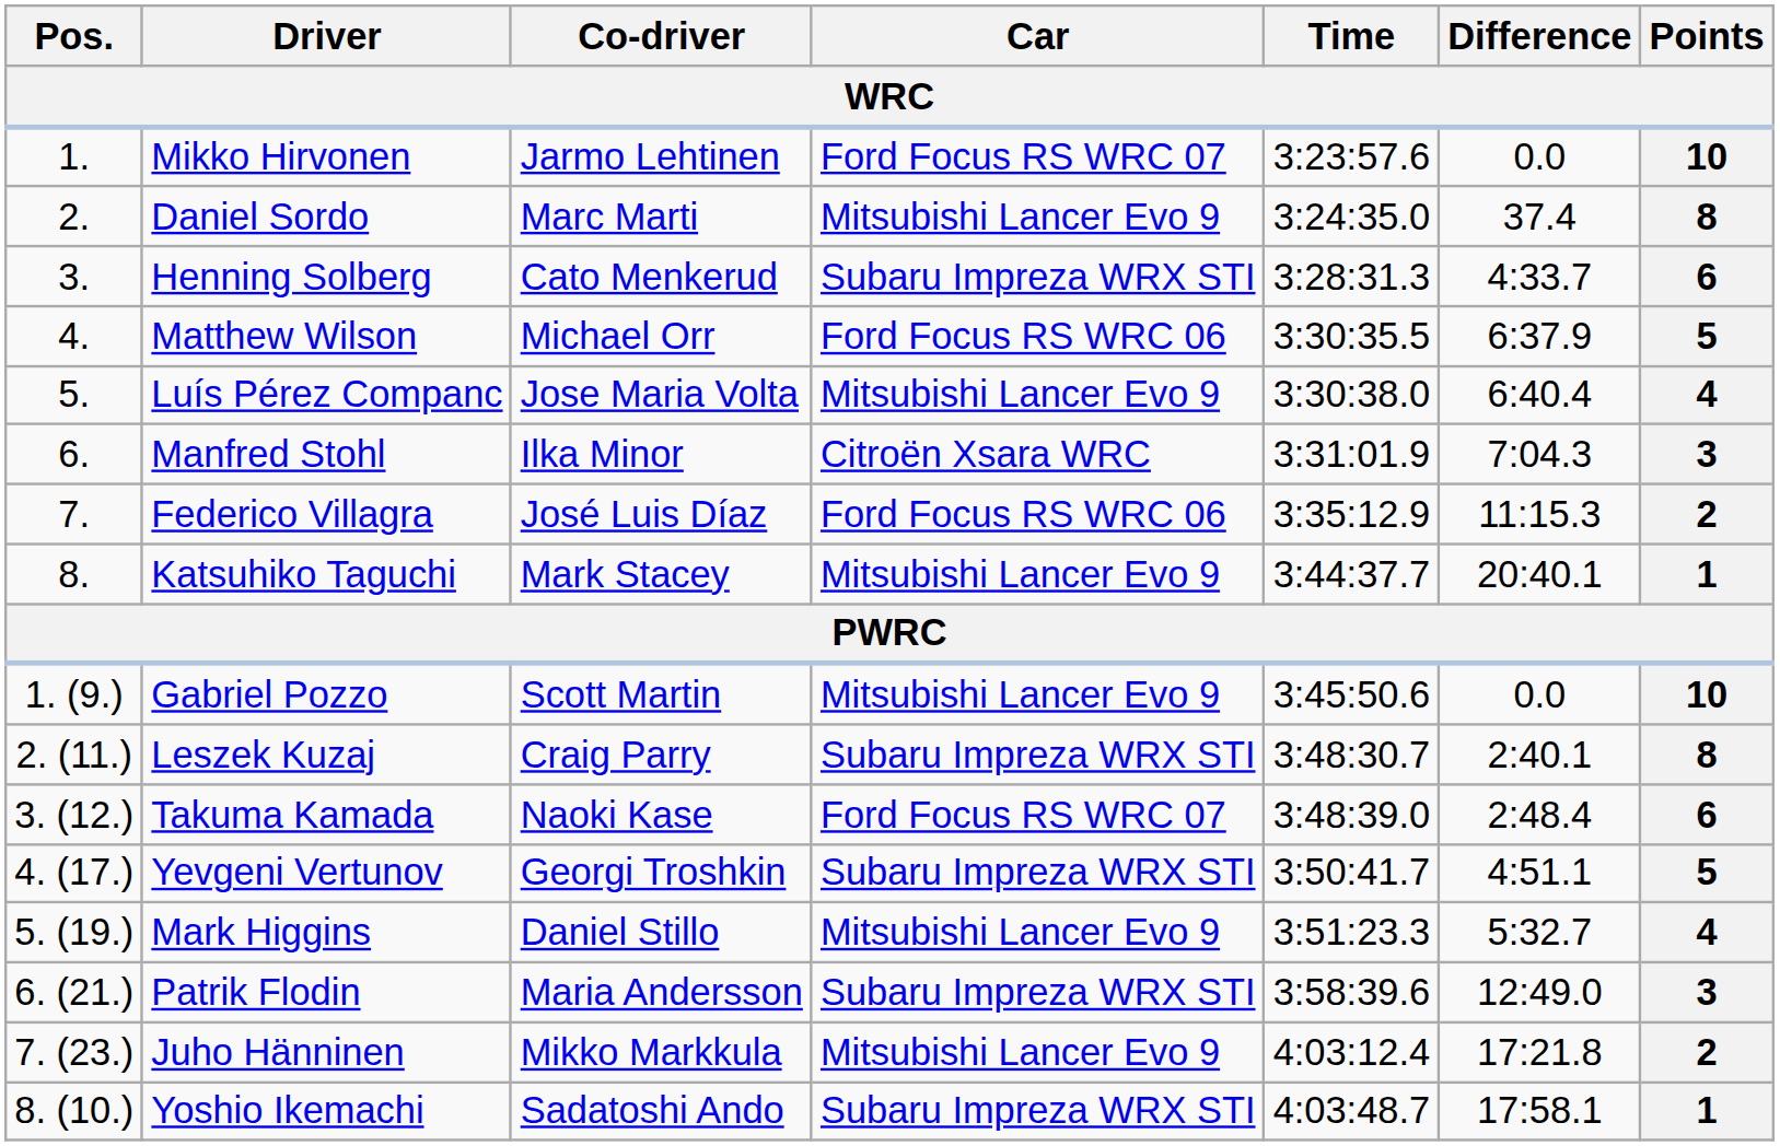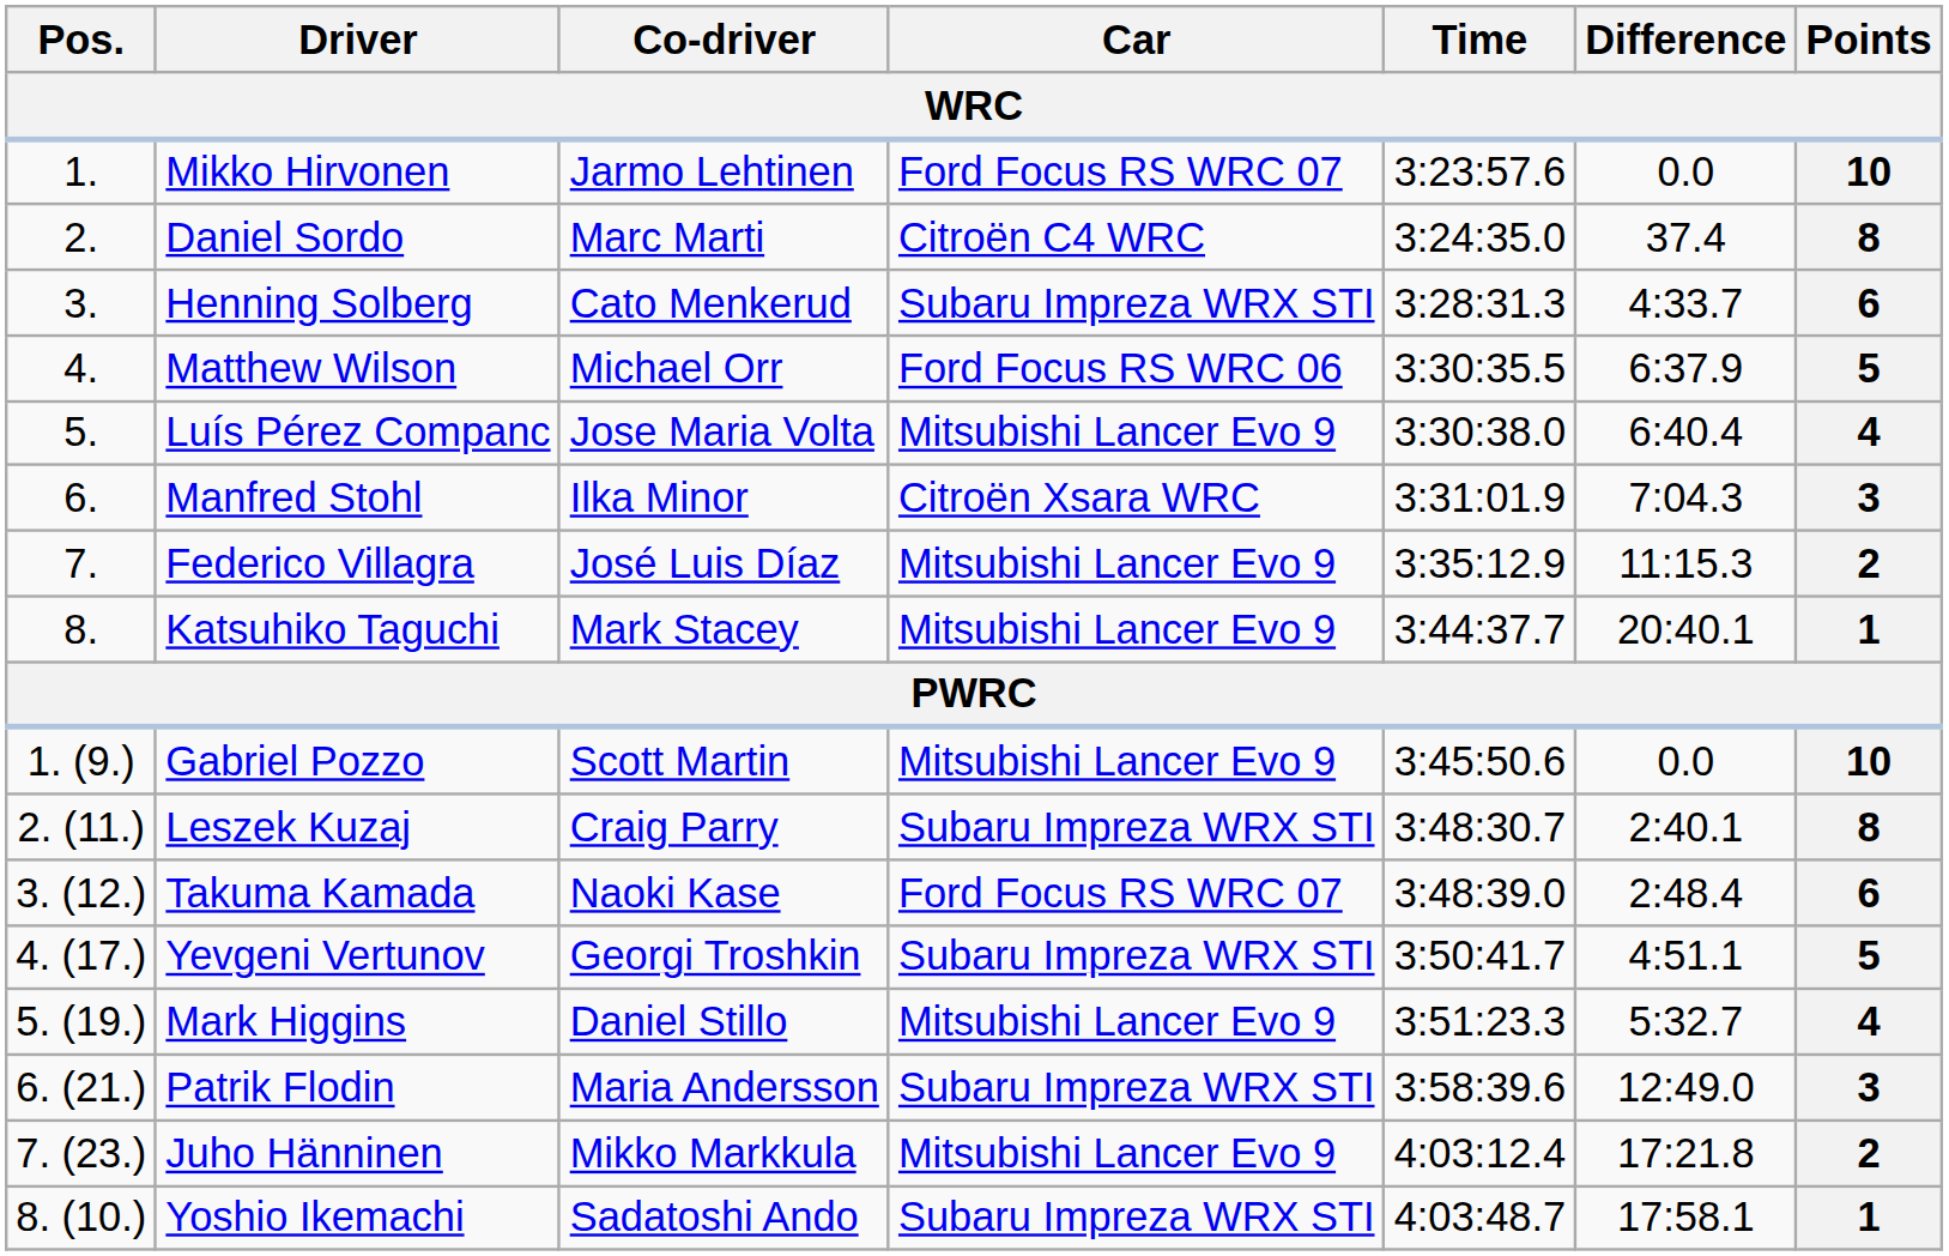Daniel Sordo | Car: Mitsubishi Lancer Evo 9 -> Citroën C4 WRC
Federico Villagra | Car: Ford Focus RS WRC 06 -> Mitsubishi Lancer Evo 9
